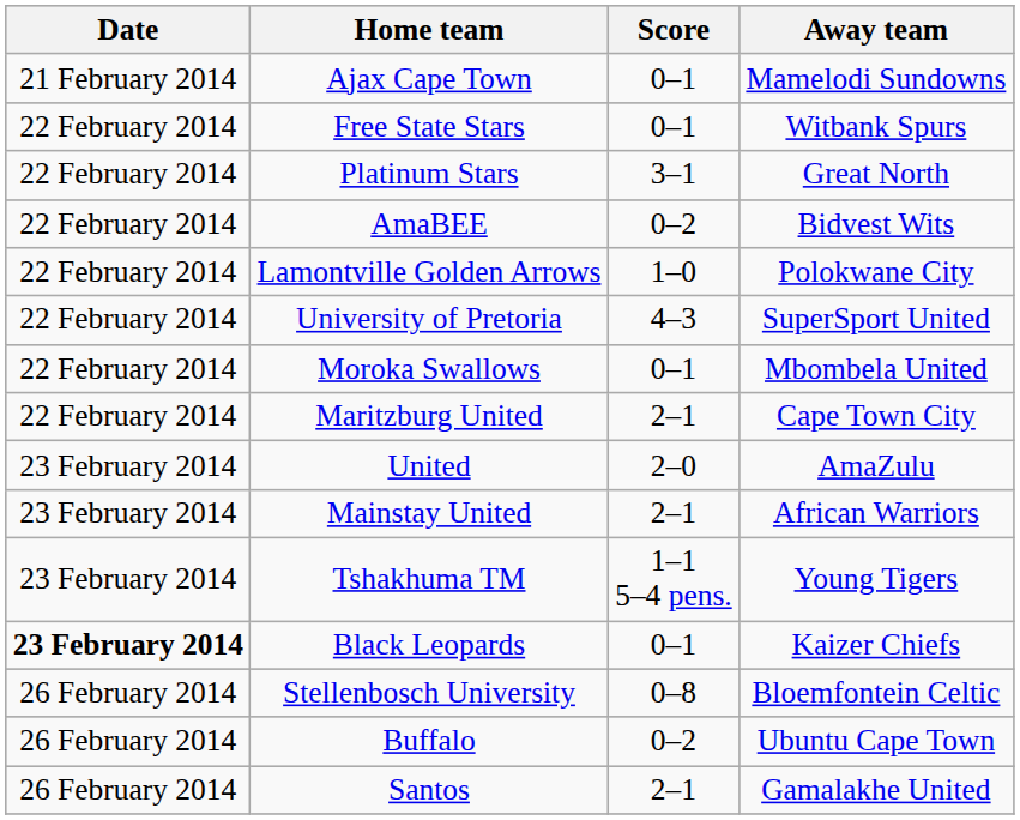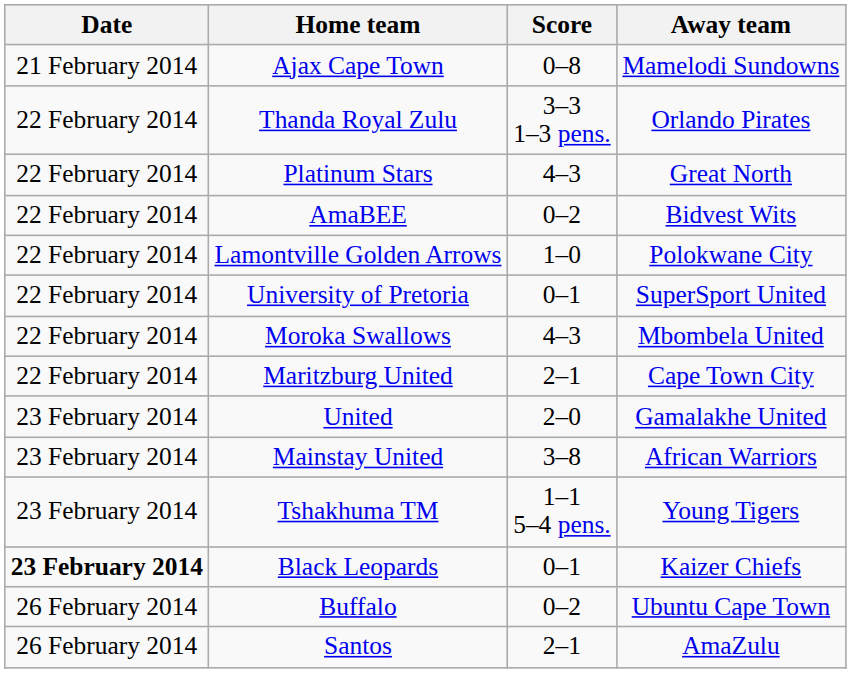Ajax Cape Town | Score: 0–1 -> 0–8
+ row: 22 February 2014 | Thanda Royal Zulu | 3–3 1–3 pens. | Orlando Pirates
- row: 22 February 2014 | Free State Stars | 0–1 | Witbank Spurs
Platinum Stars | Score: 3–1 -> 4–3
University of Pretoria | Score: 4–3 -> 0–1
Moroka Swallows | Score: 0–1 -> 4–3
United | Away team: AmaZulu -> Gamalakhe United
Mainstay United | Score: 2–1 -> 3–8
- row: 26 February 2014 | Stellenbosch University | 0–8 | Bloemfontein Celtic
Santos | Away team: Gamalakhe United -> AmaZulu
